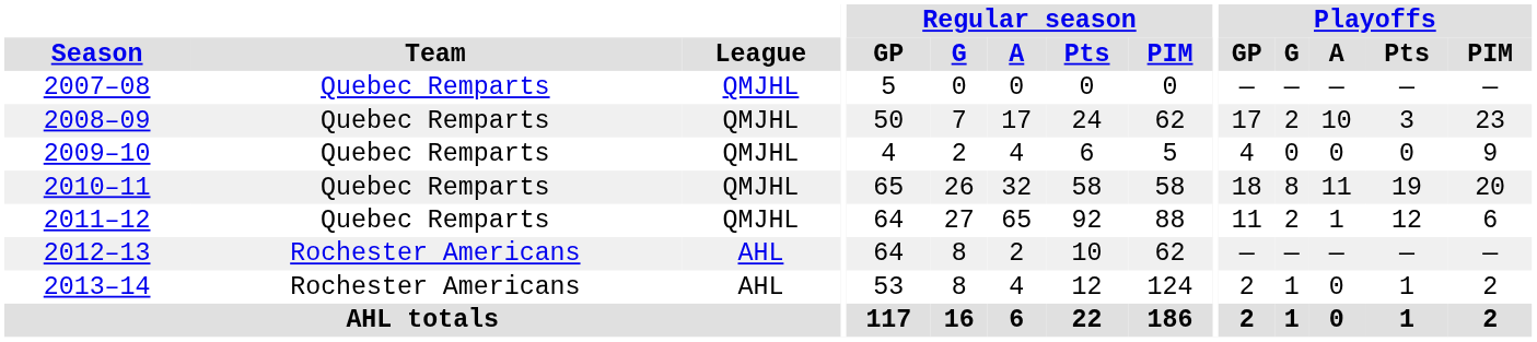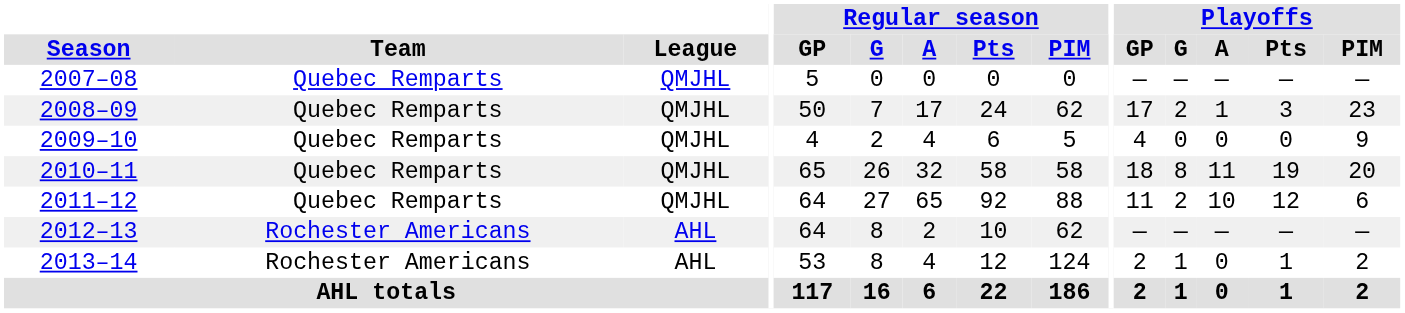2008–09 | Playoffs / A: 10 -> 1
2011–12 | Playoffs / A: 1 -> 10
